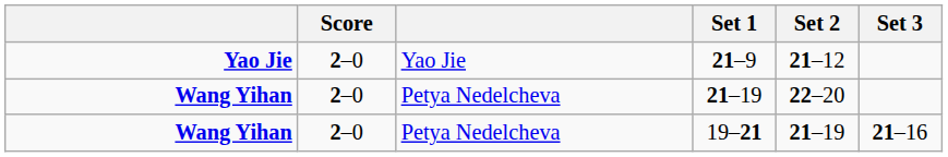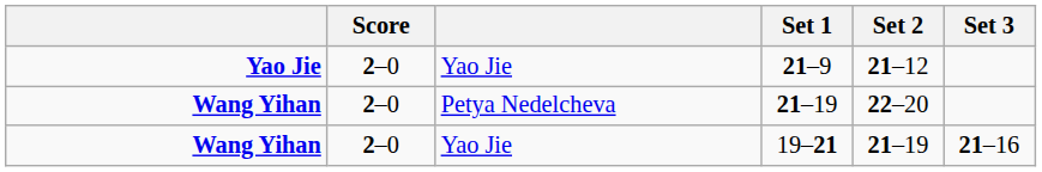19–21 | column 3: Petya Nedelcheva -> Yao Jie
